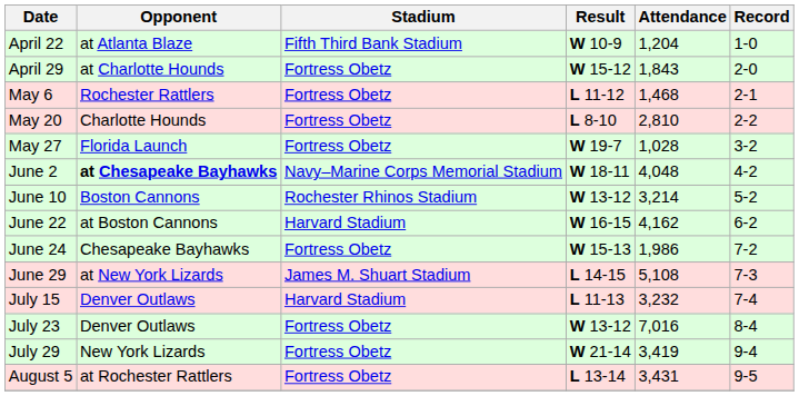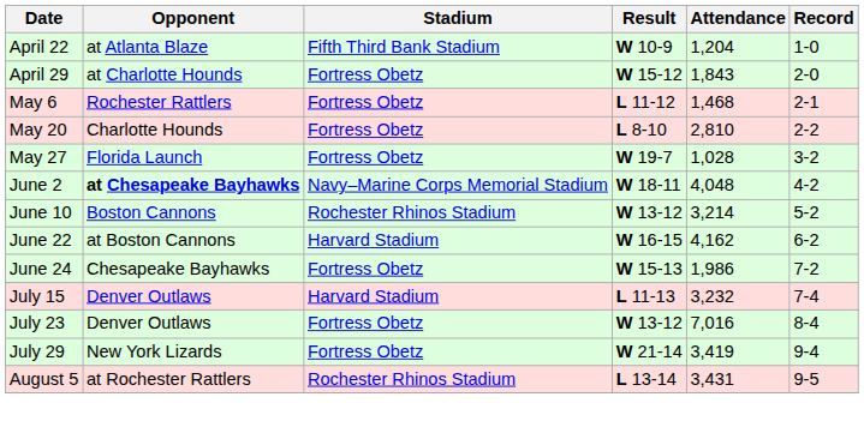- row: June 29 | at New York Lizards | James M. Shuart Stadium | L 14-15 | 5,108 | 7-3
August 5 | Stadium: Fortress Obetz -> Rochester Rhinos Stadium
